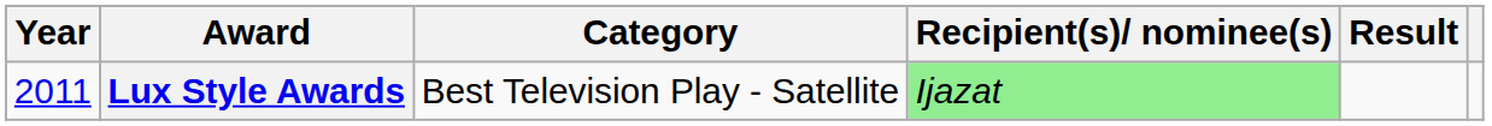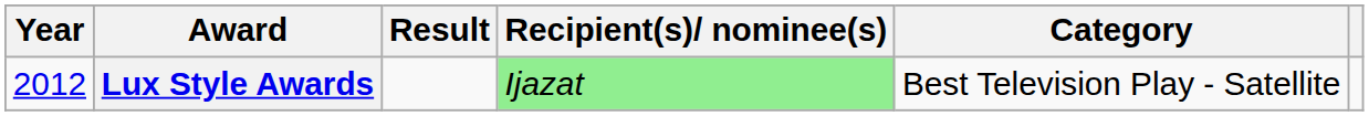columns swapped: Category <-> Result
Lux Style Awards | Year: 2011 -> 2012
